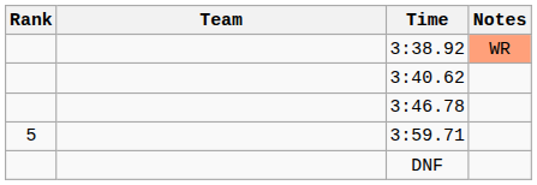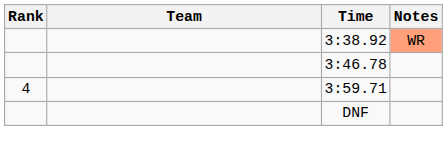- row: 3:40.62
3:59.71 | Rank: 5 -> 4
